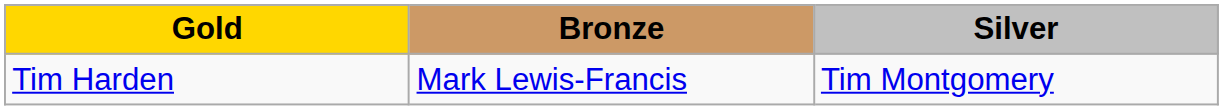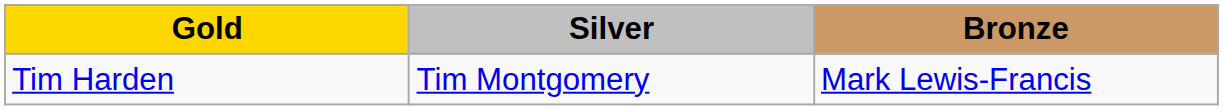columns swapped: Silver <-> Bronze
